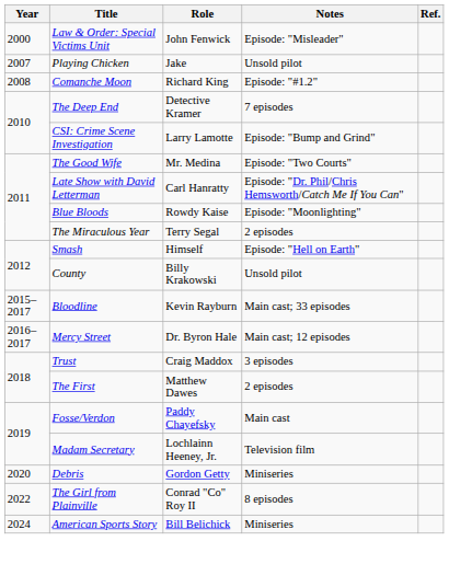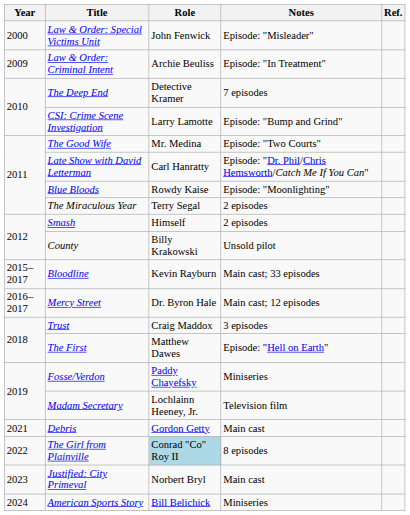- row: 2007 | Playing Chicken | Jake | Unsold pilot
- row: 2008 | Comanche Moon | Richard King | Episode: "#1.2"
+ row: 2009 | Law & Order: Criminal Intent | Archie Beuliss | Episode: "In Treatment"
Smash | Notes: Episode: "Hell on Earth" -> 2 episodes
The First | Notes: 2 episodes -> Episode: "Hell on Earth"
Fosse/Verdon | Notes: Main cast -> Miniseries
Debris | Year: 2020 -> 2021
Debris | Notes: Miniseries -> Main cast
The Girl from Plainville | Role: no background -> lightblue background
+ row: 2023 | Justified: City Primeval | Norbert Bryl | Main cast
